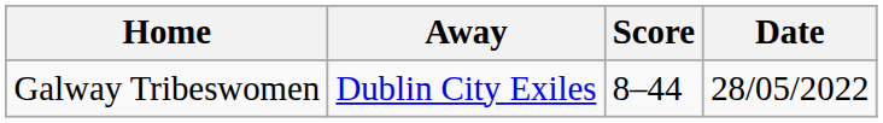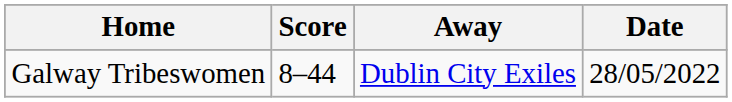columns swapped: Score <-> Away
